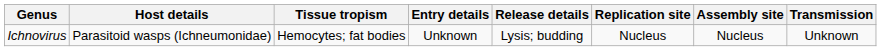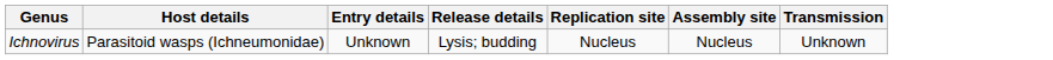- column: Tissue tropism | Hemocytes; fat bodies
